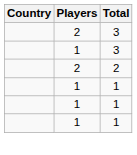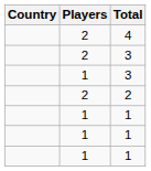+ row: 2 | 4
